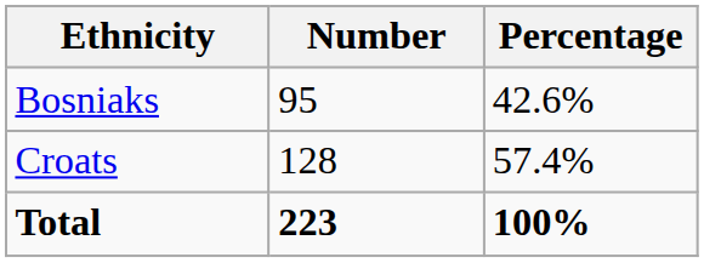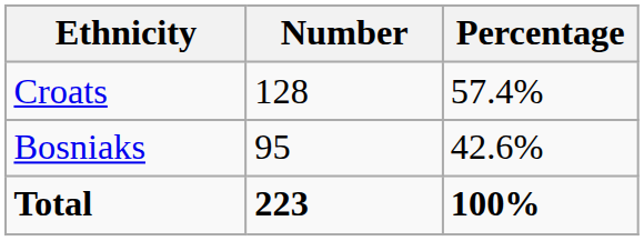rows swapped: Croats <-> Bosniaks
